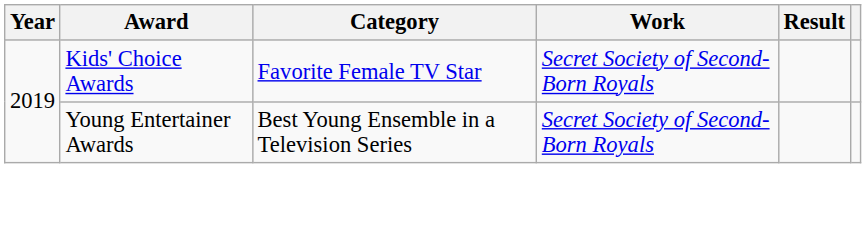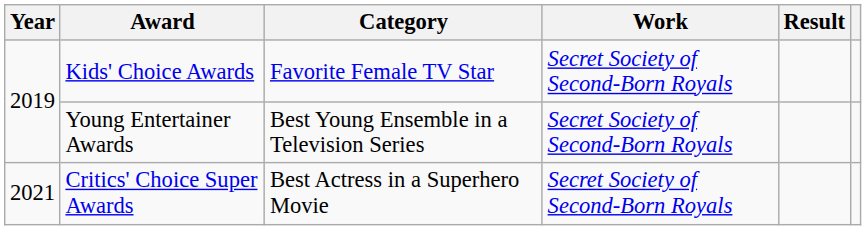+ row: 2021 | Critics' Choice Super Awards | Best Actress in a Superhero Movie | Secret Society of Second-Born Royals
